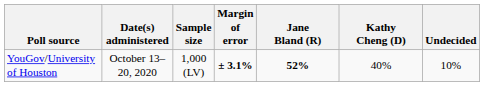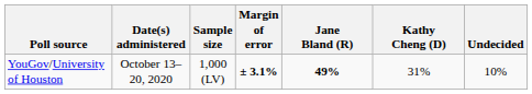YouGov/University of Houston | Jane Bland (R): 52% -> 49%
YouGov/University of Houston | Kathy Cheng (D): 40% -> 31%
